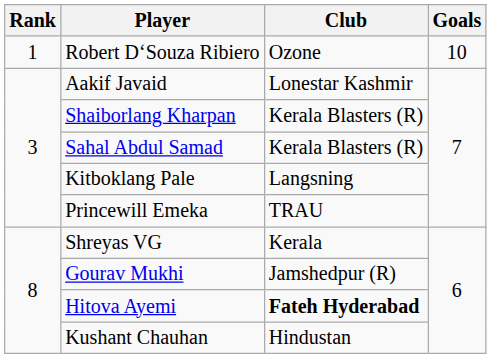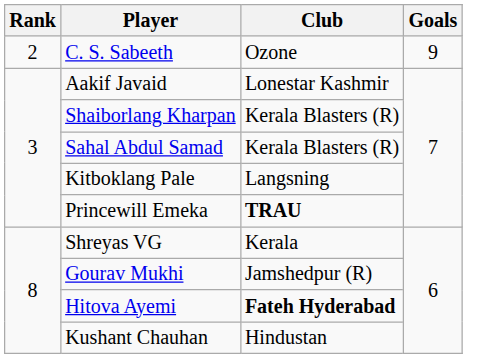- row: 1 | Robert D‘Souza Ribiero | Ozone | 10
+ row: 2 | C. S. Sabeeth | Ozone | 9
Princewill Emeka | Club: normal -> bold
